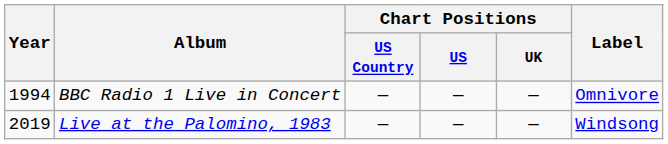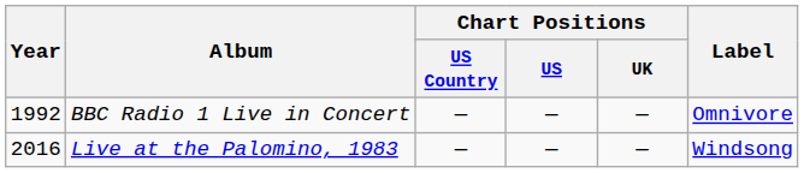BBC Radio 1 Live in Concert | Year: 1994 -> 1992
Live at the Palomino, 1983 | Year: 2019 -> 2016
